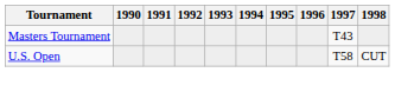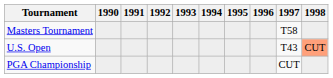Masters Tournament | 1997: T43 -> T58
U.S. Open | 1997: T58 -> T43
U.S. Open | 1998: no background -> lightsalmon background
+ row: PGA Championship | CUT
